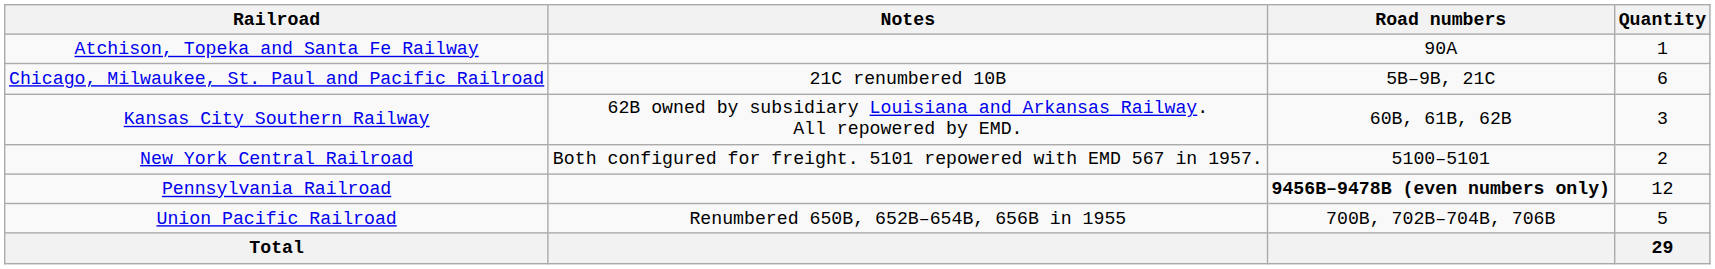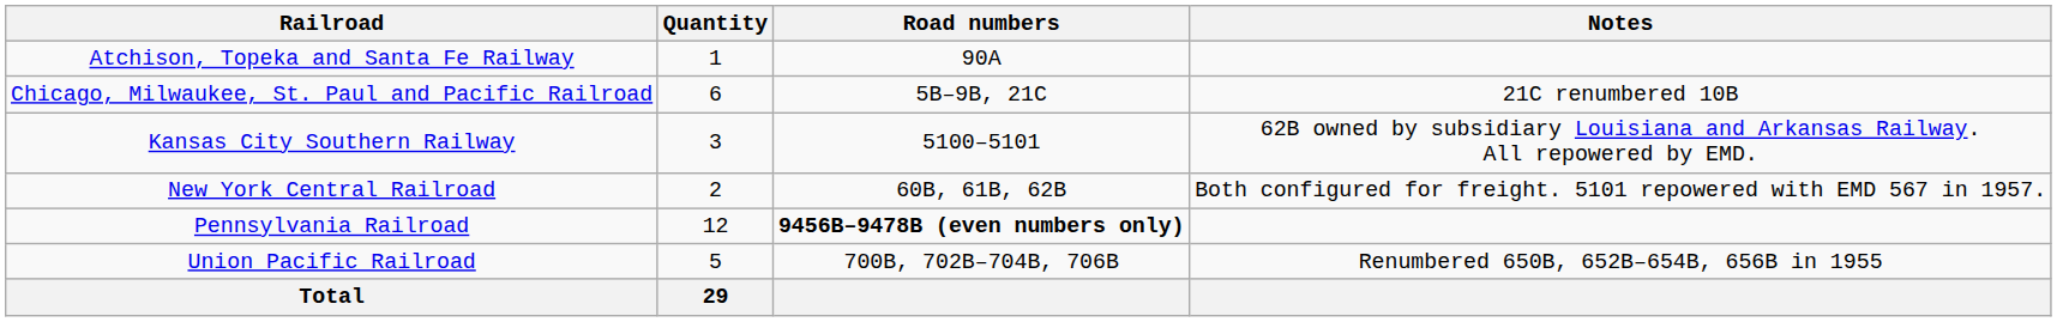columns swapped: Quantity <-> Notes
Kansas City Southern Railway | Road numbers: 60B, 61B, 62B -> 5100–5101
New York Central Railroad | Road numbers: 5100–5101 -> 60B, 61B, 62B
